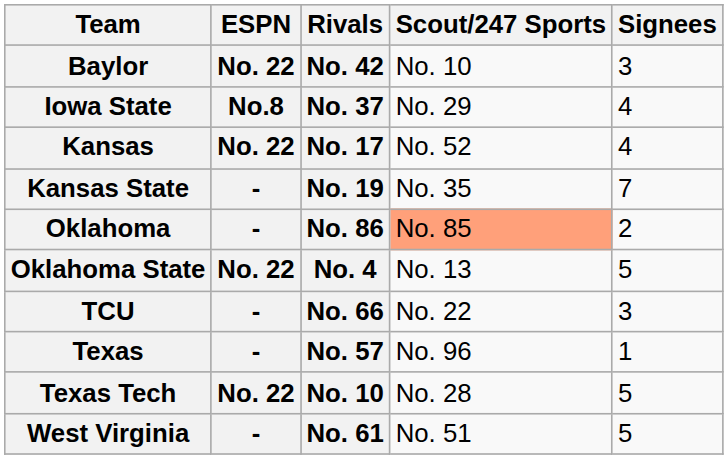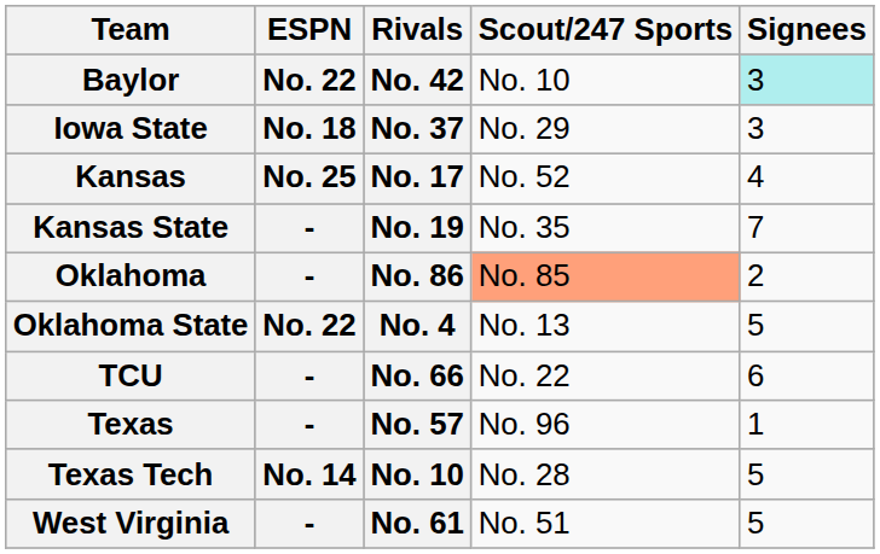Baylor | Signees: no background -> paleturquoise background
Iowa State | ESPN: No.8 -> No. 18
Iowa State | Signees: 4 -> 3
Kansas | ESPN: No. 22 -> No. 25
TCU | Signees: 3 -> 6
Texas Tech | ESPN: No. 22 -> No. 14
